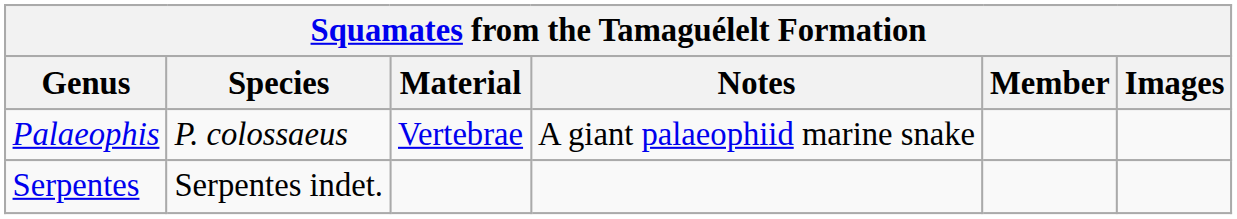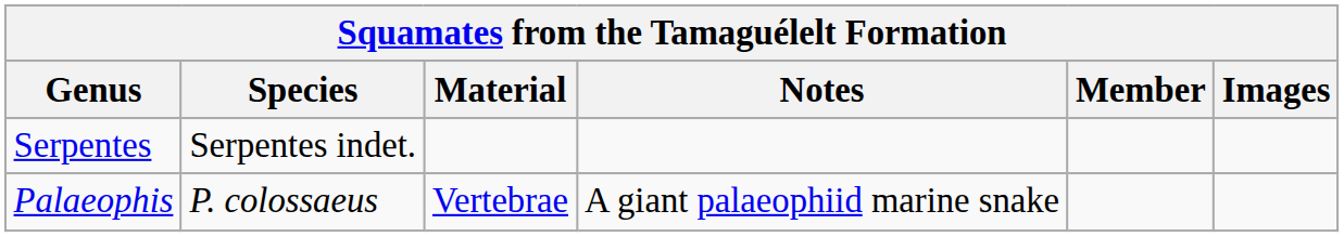rows swapped: Palaeophis <-> Serpentes
